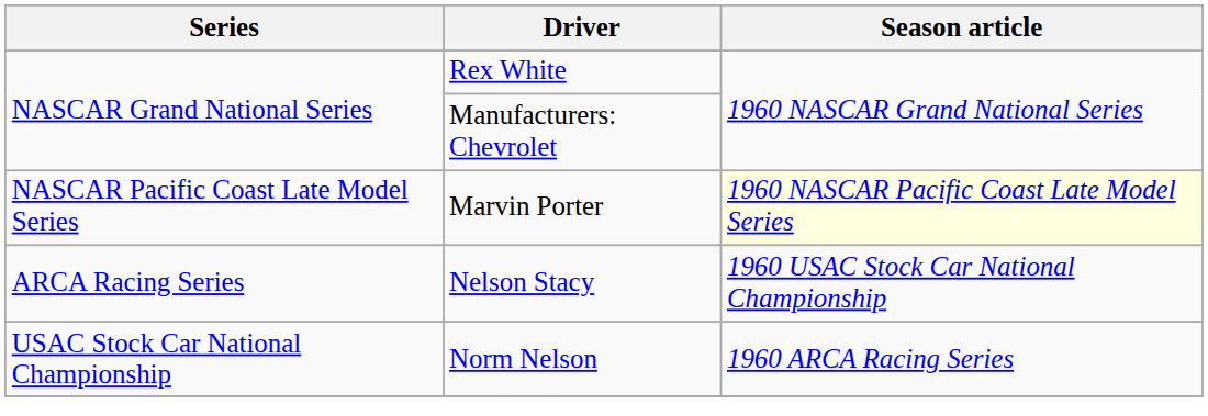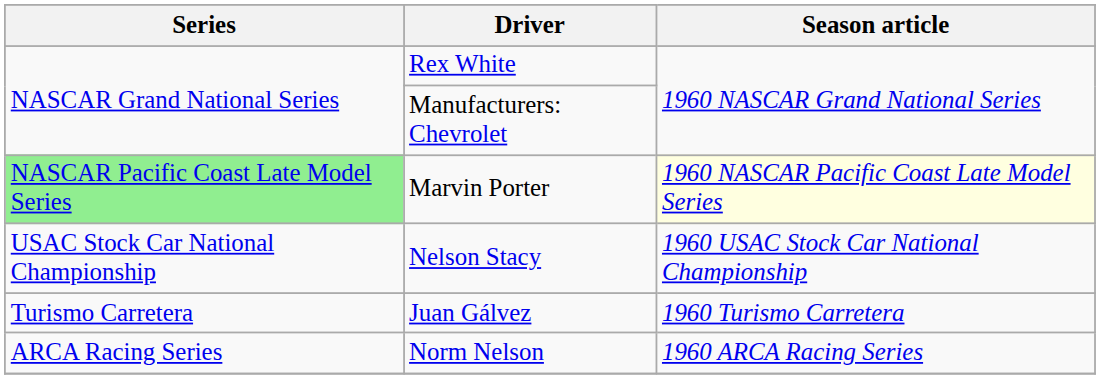Marvin Porter | Series: no background -> lightgreen background
Nelson Stacy | Series: ARCA Racing Series -> USAC Stock Car National Championship
+ row: Turismo Carretera | Juan Gálvez | 1960 Turismo Carretera
Norm Nelson | Series: USAC Stock Car National Championship -> ARCA Racing Series
